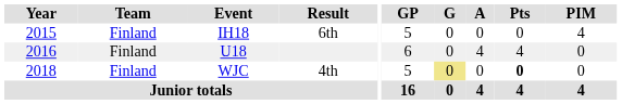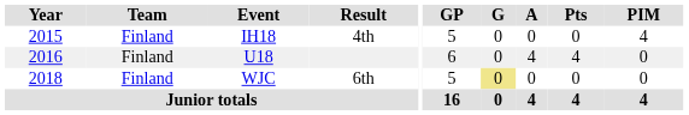IH18 | Result: 6th -> 4th
WJC | Result: 4th -> 6th
WJC | Pts: bold -> normal
